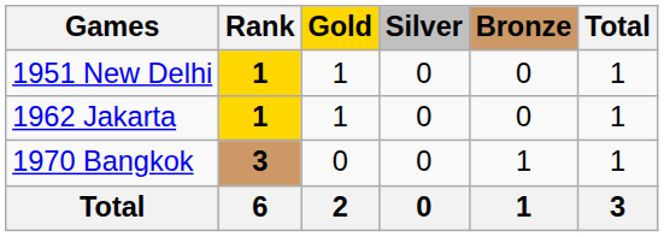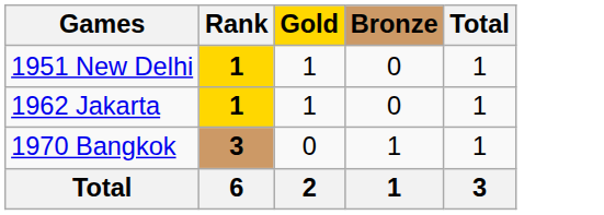- column: Silver | 0 | 0 | 0 | 0
